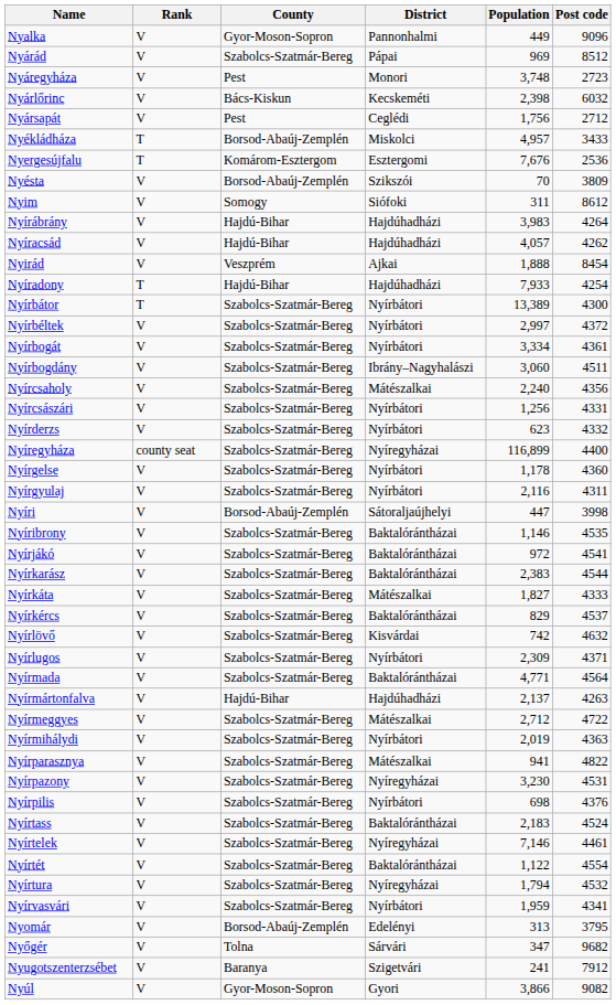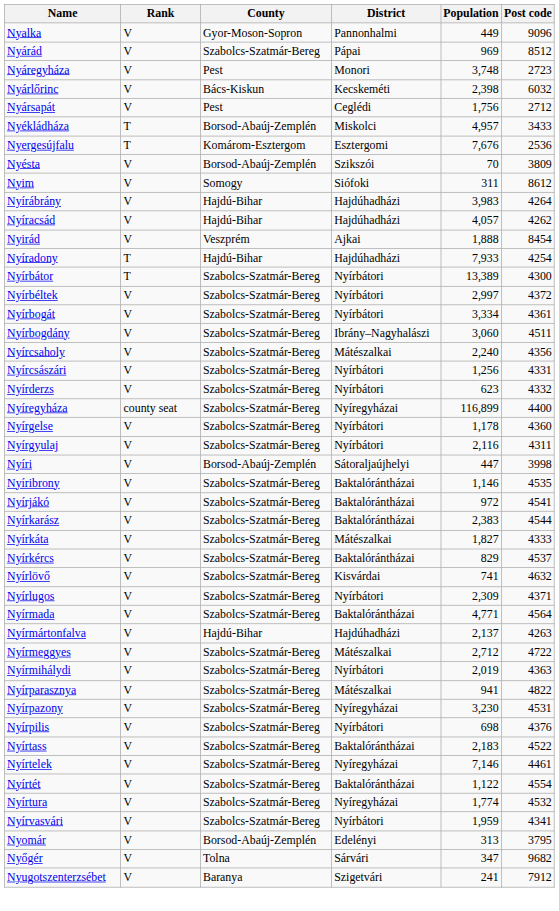Nyírlövő | Population: 742 -> 741
Nyírtass | Post code: 4524 -> 4522
Nyírtura | Population: 1,794 -> 1,774
- row: Nyúl | V | Gyor-Moson-Sopron | Gyori | 3,866 | 9082
